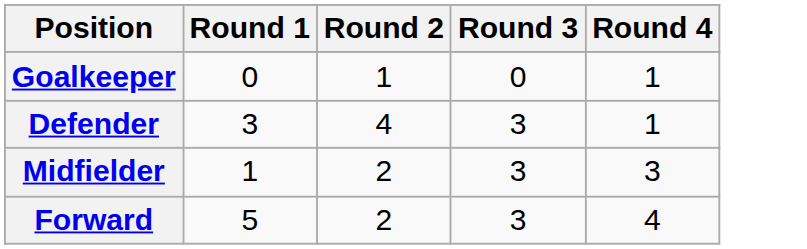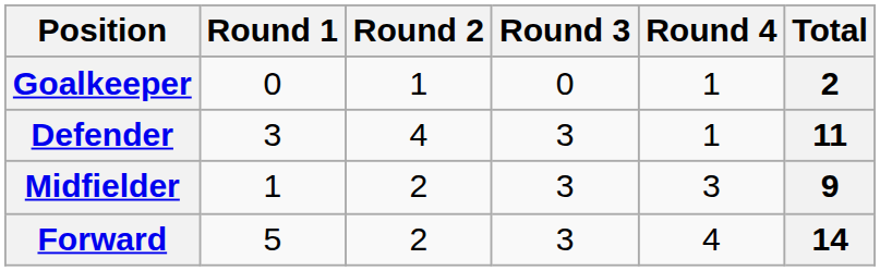+ column: Total | 2 | 11 | 9 | 14
